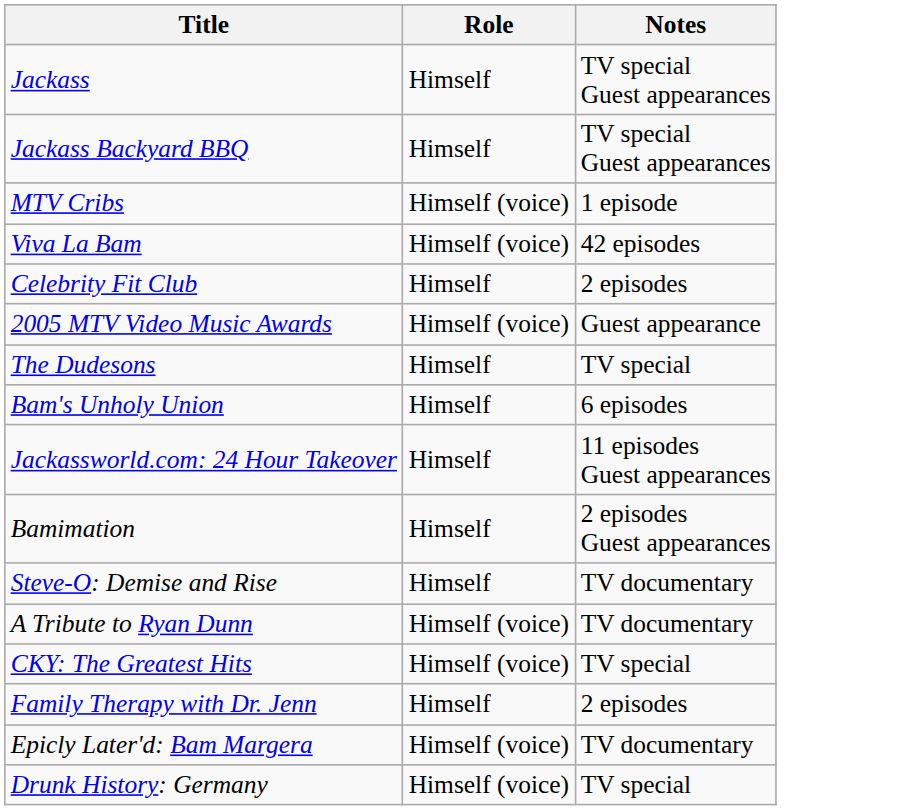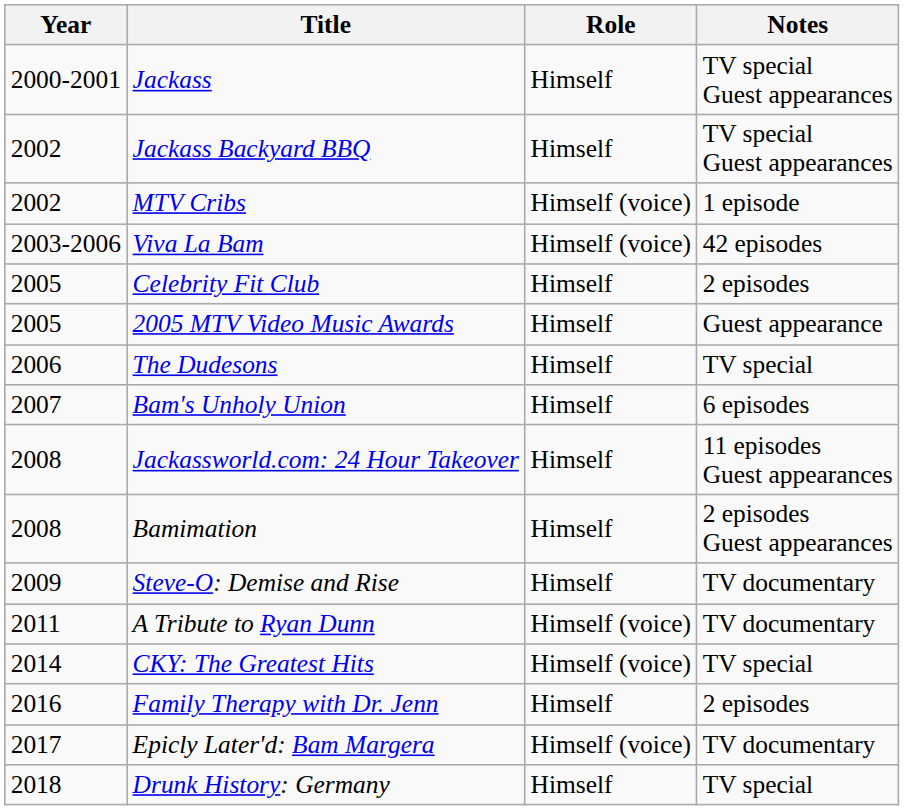+ column: Year | 2000-2001 | 2002 | 2002 | 2003-2006 | 2005 | 2005 | 2006 | 2007 | 2008 | 2008 | 2009 | 2011 | 2014 | 2016 | 2017 | 2018
2005 MTV Video Music Awards | Role: Himself (voice) -> Himself
Drunk History: Germany | Role: Himself (voice) -> Himself
